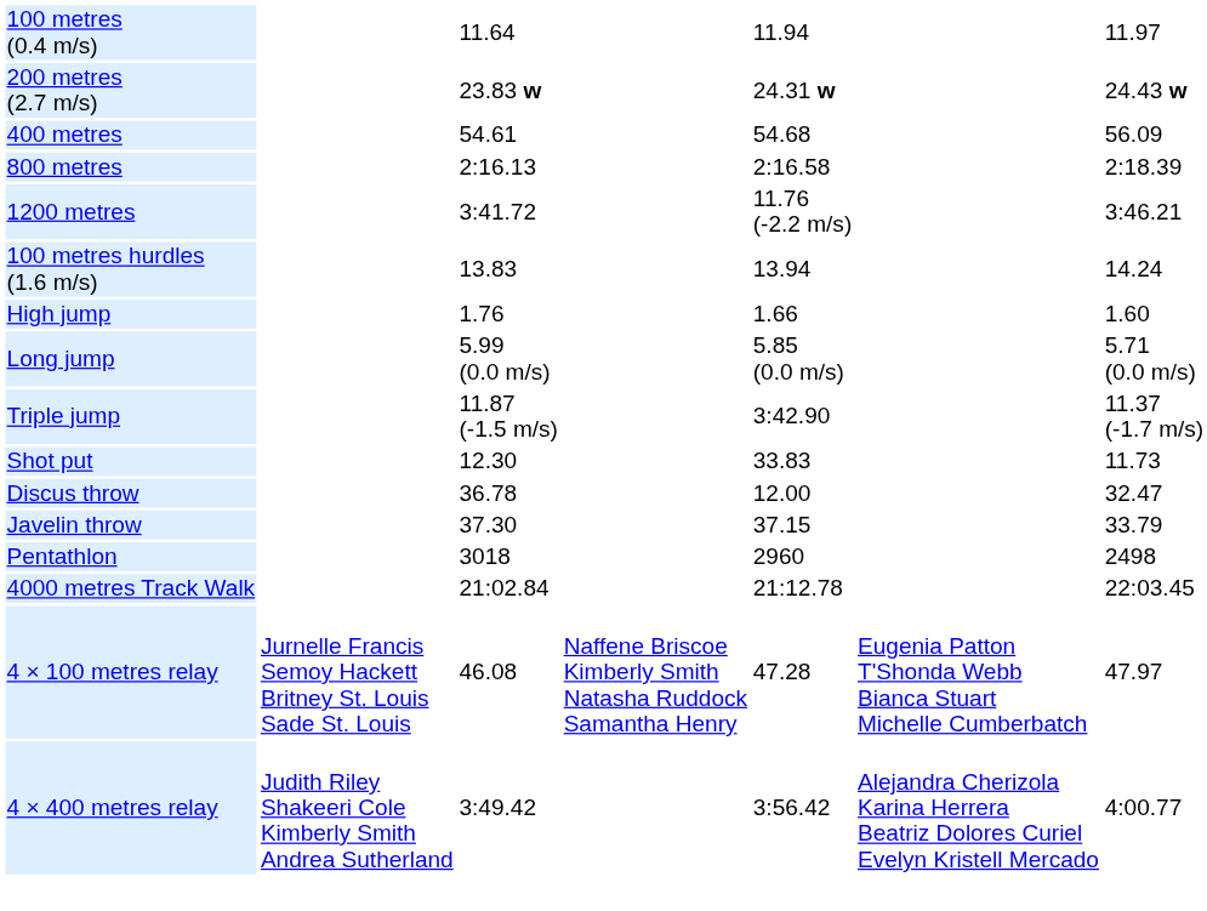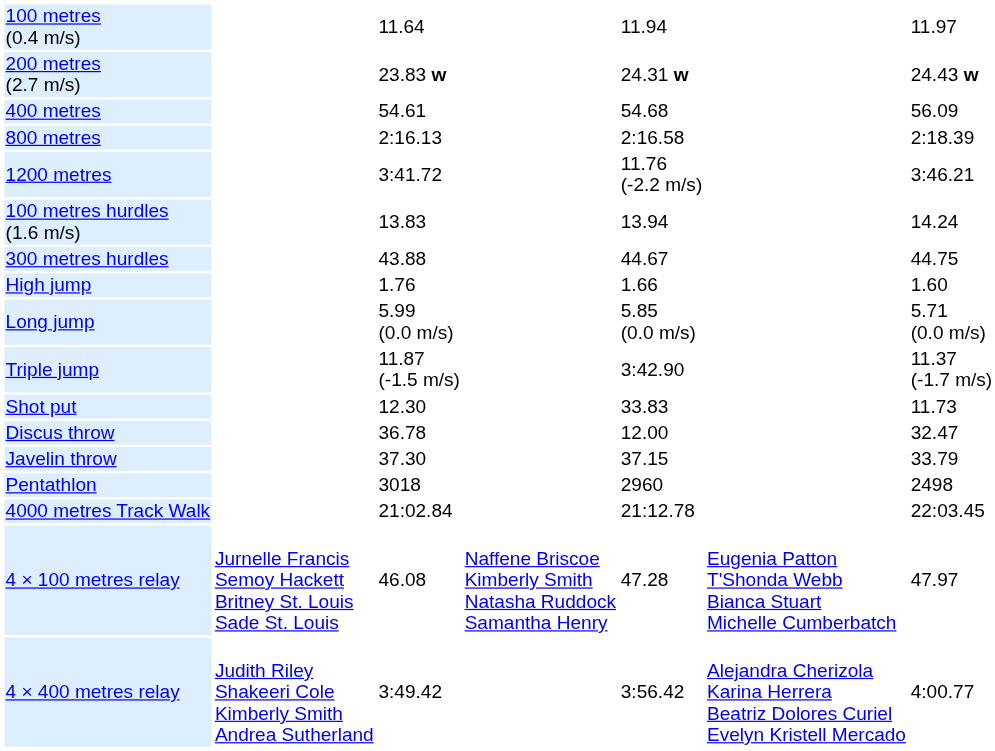+ row: 300 metres hurdles | 43.88 | 44.67 | 44.75
